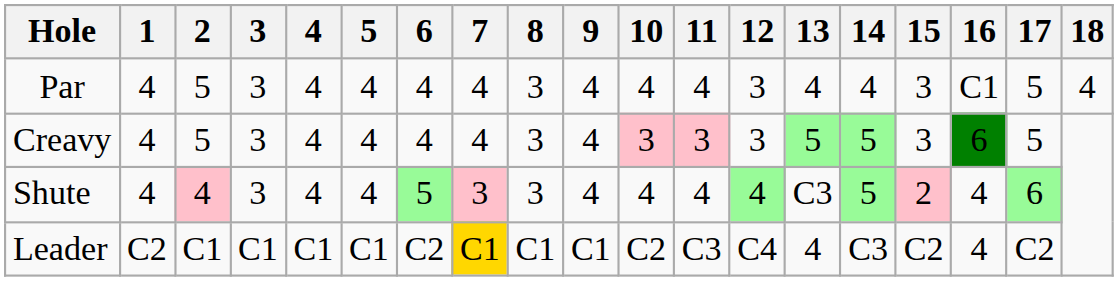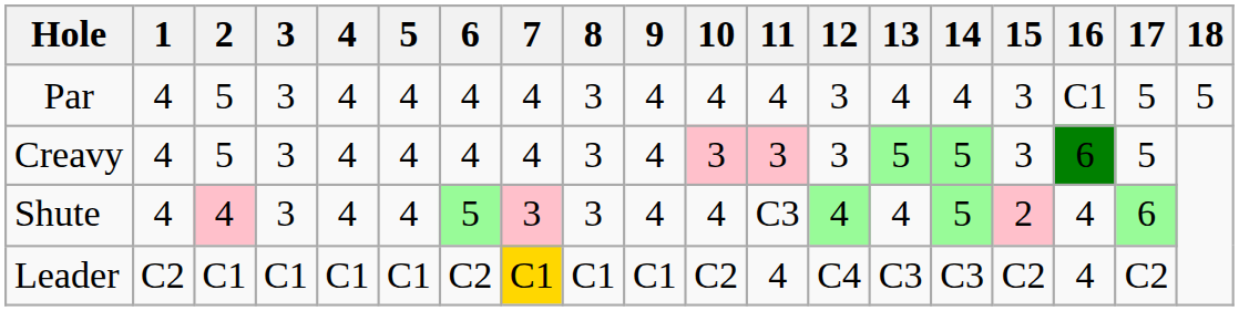Par | 18: 4 -> 5
Shute | 11: 4 -> C3
Shute | 13: C3 -> 4
Leader | 11: C3 -> 4
Leader | 13: 4 -> C3
